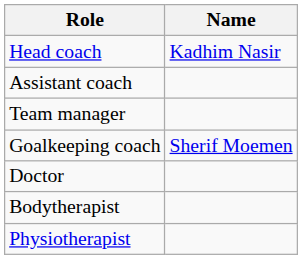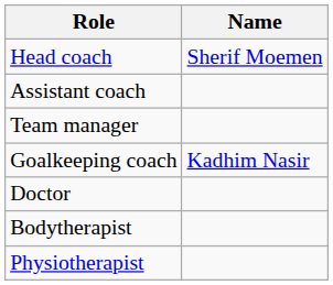Head coach | Name: Kadhim Nasir -> Sherif Moemen
Goalkeeping coach | Name: Sherif Moemen -> Kadhim Nasir
